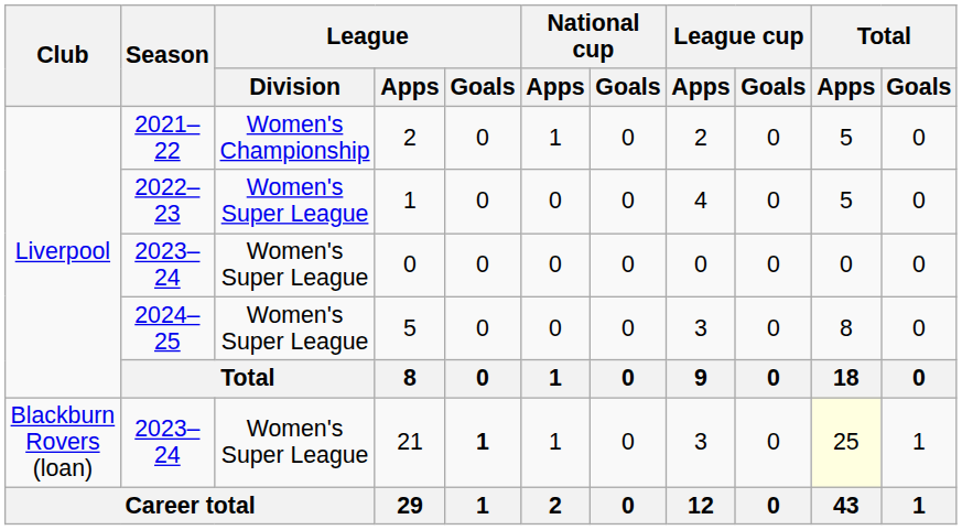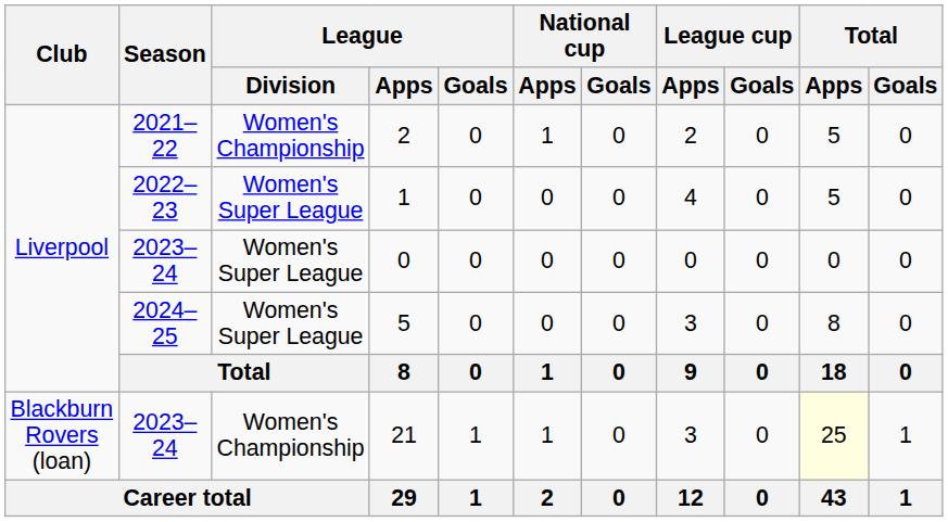21 | League / Division: Women's Super League -> Women's Championship
21 | League / Goals: bold -> normal
